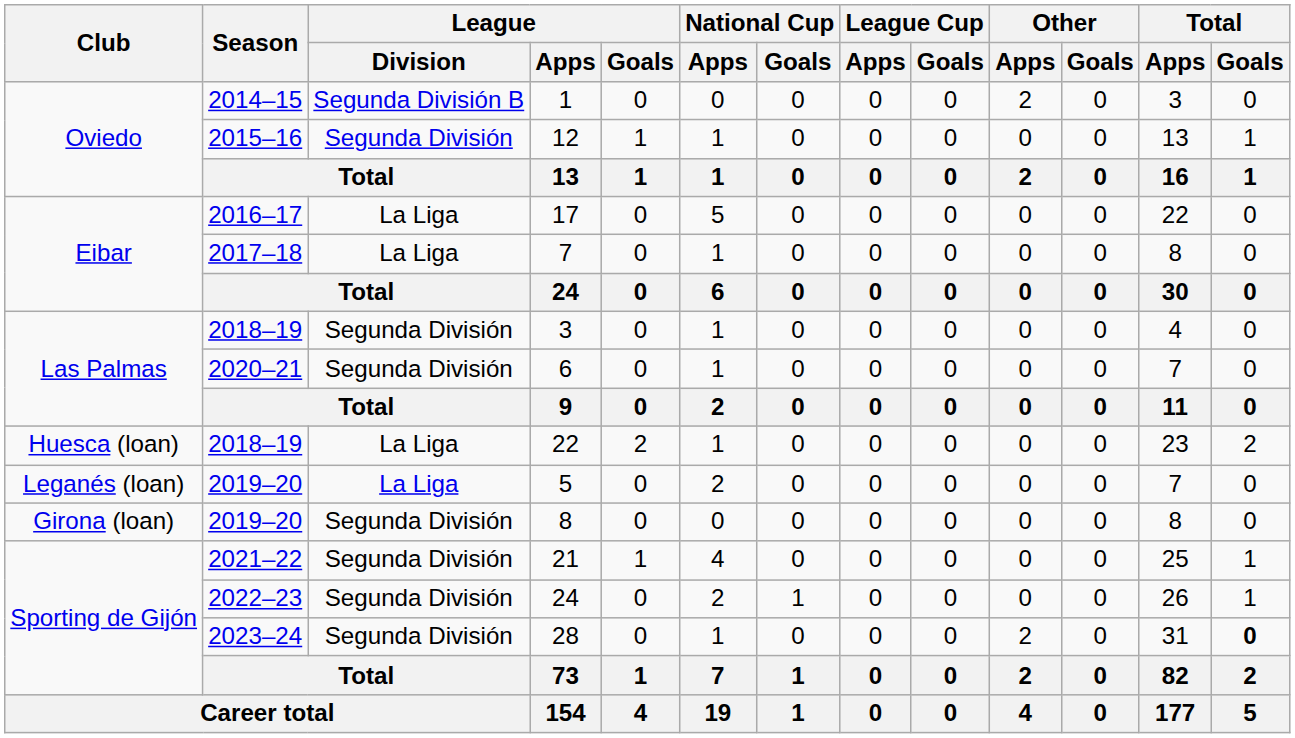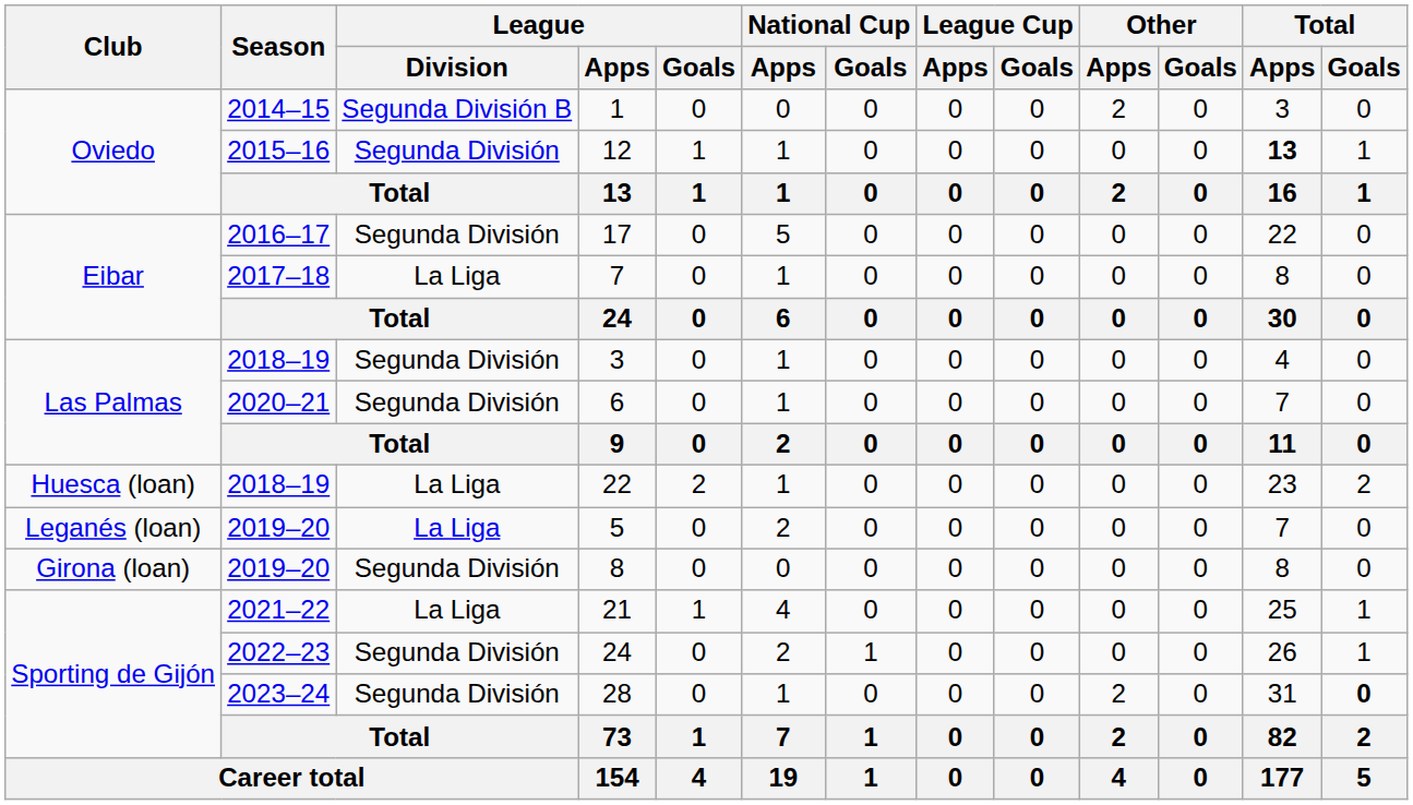12 | Total / Apps: normal -> bold
17 | League / Division: La Liga -> Segunda División
21 | League / Division: Segunda División -> La Liga
